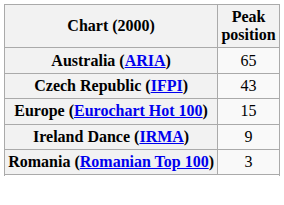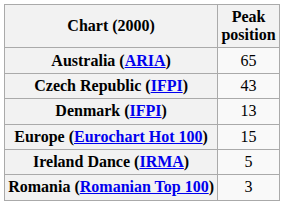+ row: Denmark (IFPI) | 13
Ireland Dance (IRMA) | Peak position: 9 -> 5
